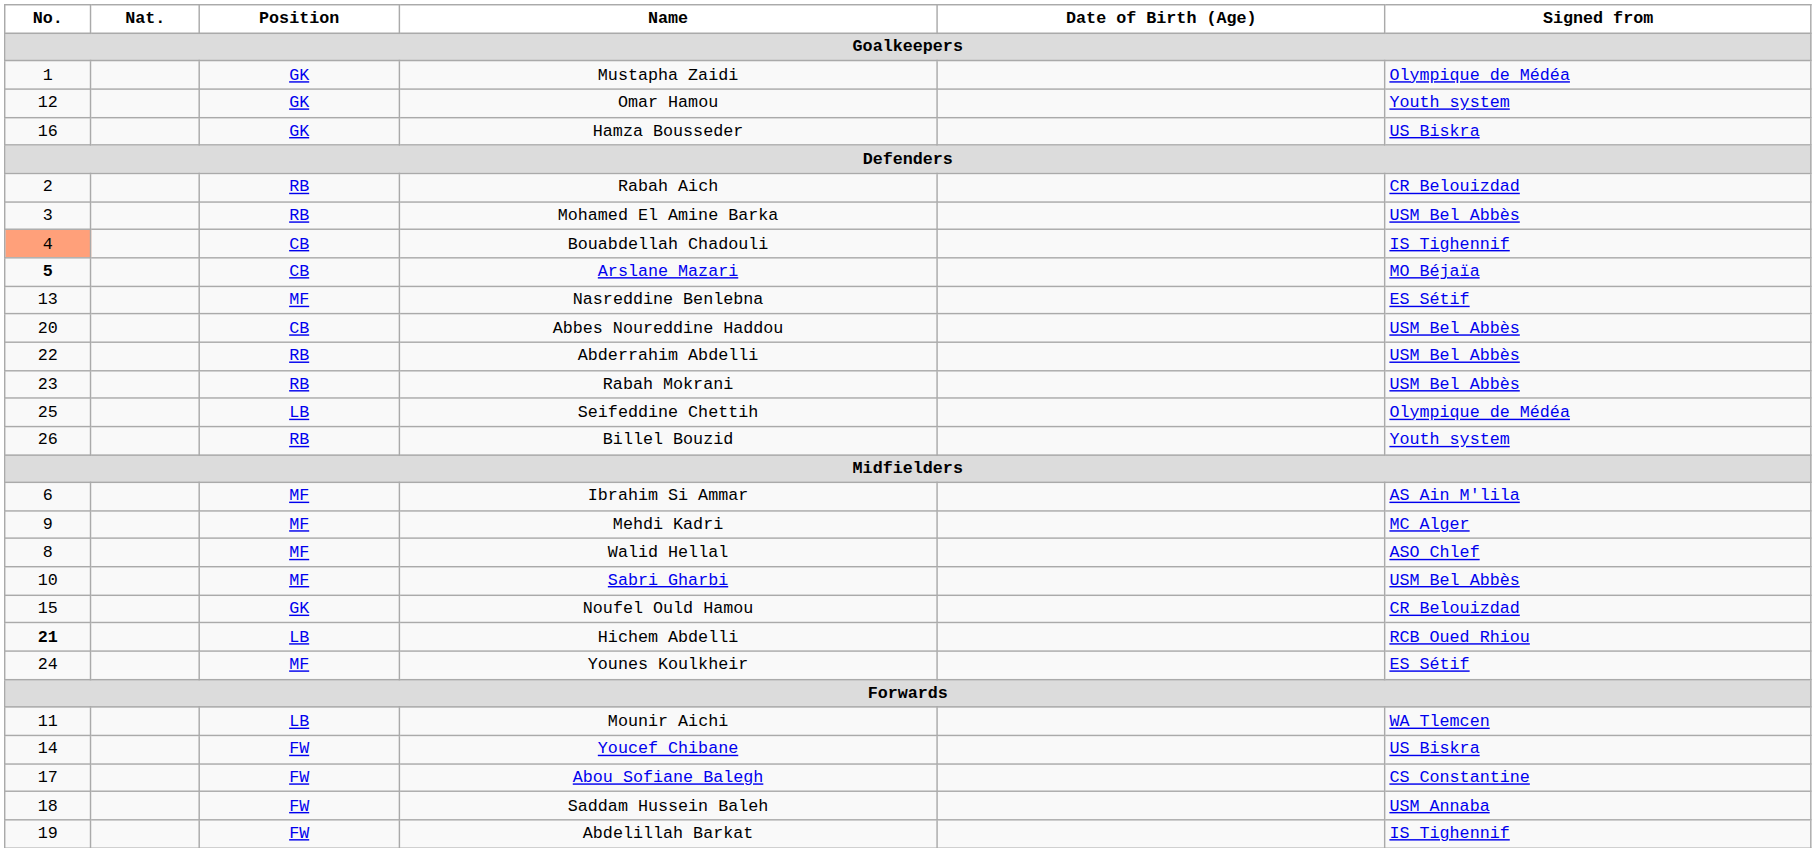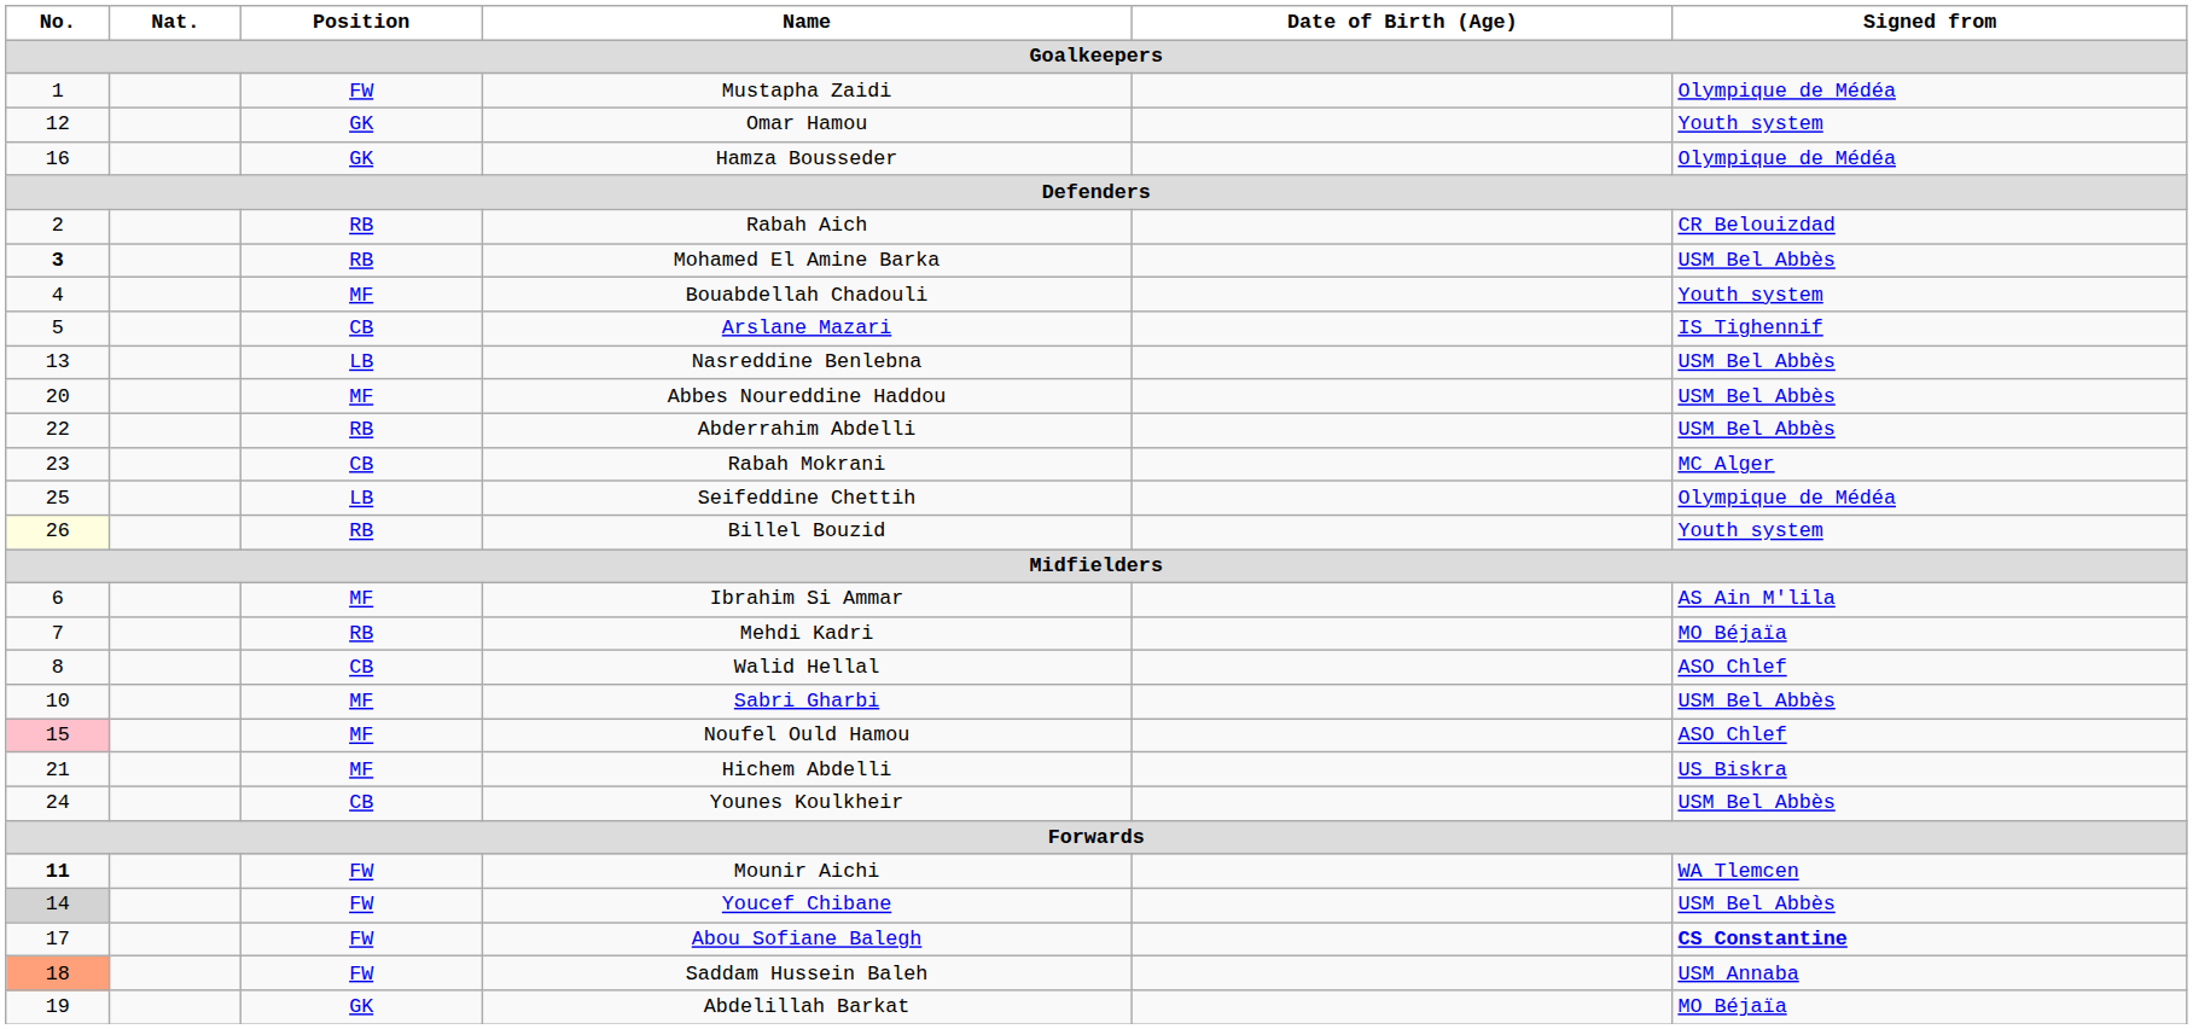Mustapha Zaidi | Position: GK -> FW
Hamza Bousseder | Signed from: US Biskra -> Olympique de Médéa
Mohamed El Amine Barka | No.: normal -> bold
Bouabdellah Chadouli | No.: lightsalmon background -> no background
Bouabdellah Chadouli | Position: CB -> MF
Bouabdellah Chadouli | Signed from: IS Tighennif -> Youth system
Arslane Mazari | No.: bold -> normal
Arslane Mazari | Signed from: MO Béjaïa -> IS Tighennif
Nasreddine Benlebna | Position: MF -> LB
Nasreddine Benlebna | Signed from: ES Sétif -> USM Bel Abbès
Abbes Noureddine Haddou | Position: CB -> MF
Rabah Mokrani | Position: RB -> CB
Rabah Mokrani | Signed from: USM Bel Abbès -> MC Alger
Billel Bouzid | No.: no background -> lightyellow background
Mehdi Kadri | No.: 9 -> 7
Mehdi Kadri | Position: MF -> RB
Mehdi Kadri | Signed from: MC Alger -> MO Béjaïa
Walid Hellal | Position: MF -> CB
Noufel Ould Hamou | No.: no background -> pink background
Noufel Ould Hamou | Position: GK -> MF
Noufel Ould Hamou | Signed from: CR Belouizdad -> ASO Chlef
Hichem Abdelli | No.: bold -> normal
Hichem Abdelli | Position: LB -> MF
Hichem Abdelli | Signed from: RCB Oued Rhiou -> US Biskra
Younes Koulkheir | Position: MF -> CB
Younes Koulkheir | Signed from: ES Sétif -> USM Bel Abbès
Mounir Aichi | No.: normal -> bold
Mounir Aichi | Position: LB -> FW
Youcef Chibane | No.: no background -> lightgrey background
Youcef Chibane | Signed from: US Biskra -> USM Bel Abbès
Abou Sofiane Balegh | Signed from: normal -> bold
Saddam Hussein Baleh | No.: no background -> lightsalmon background
Abdelillah Barkat | Position: FW -> GK
Abdelillah Barkat | Signed from: IS Tighennif -> MO Béjaïa
